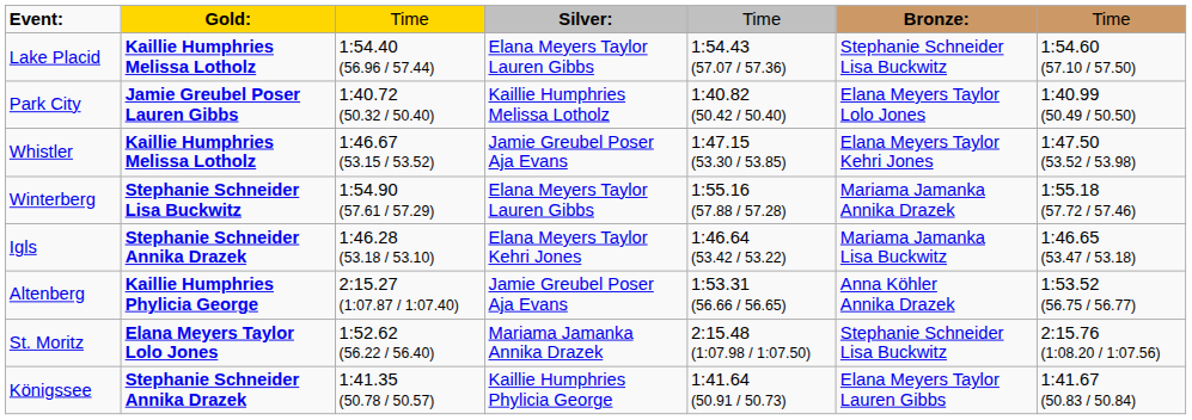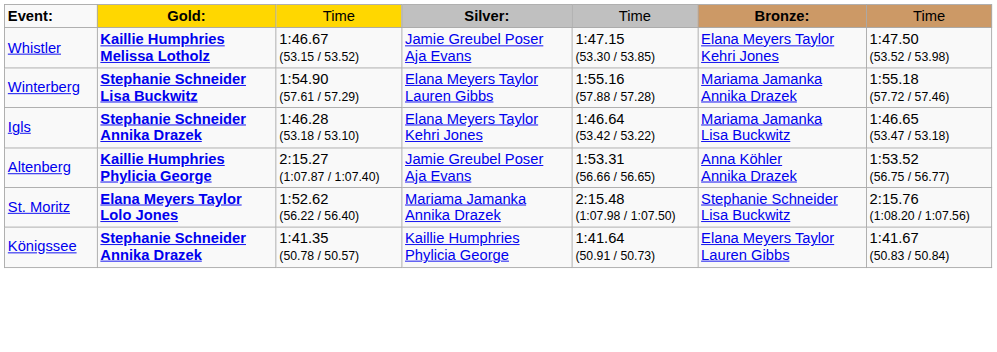- row: Lake Placid | Kaillie Humphries Melissa Lotholz | 1:54.40 (56.96 / 57.44) | Elana Meyers Taylor Lauren Gibbs | 1:54.43 (57.07 / 57.36) | Stephanie Schneider Lisa Buckwitz | 1:54.60 (57.10 / 57.50)
- row: Park City | Jamie Greubel Poser Lauren Gibbs | 1:40.72 (50.32 / 50.40) | Kaillie Humphries Melissa Lotholz | 1:40.82 (50.42 / 50.40) | Elana Meyers Taylor Lolo Jones | 1:40.99 (50.49 / 50.50)
